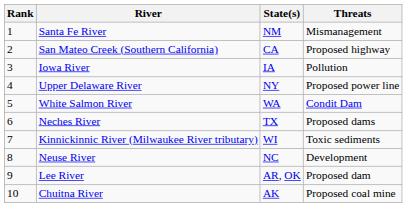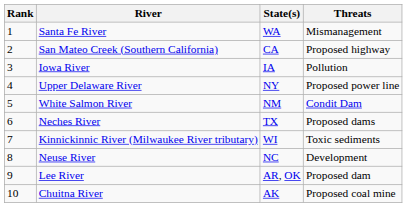Santa Fe River | State(s): NM -> WA
White Salmon River | State(s): WA -> NM
